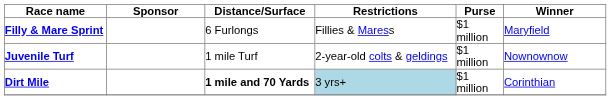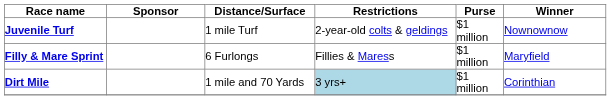rows swapped: Filly & Mare Sprint <-> Juvenile Turf
Dirt Mile | Distance/Surface: bold -> normal
